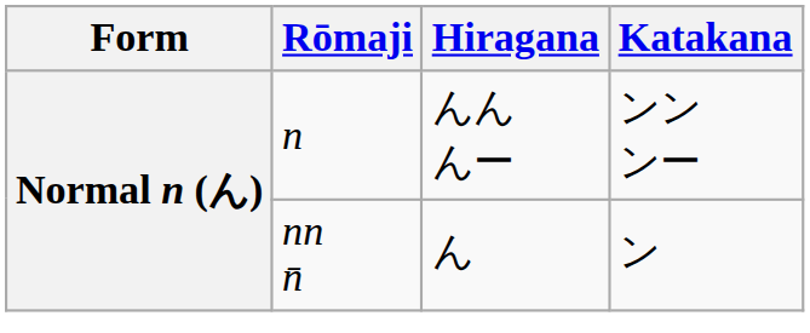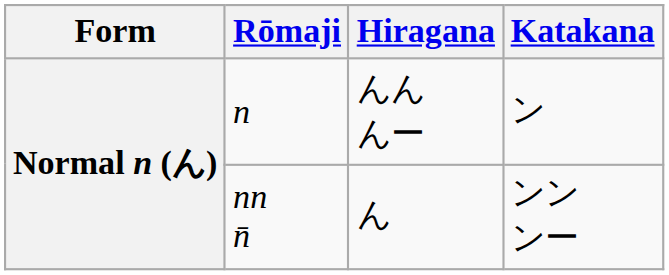n | Katakana: ンン ンー -> ン
nn n̄ | Katakana: ン -> ンン ンー
